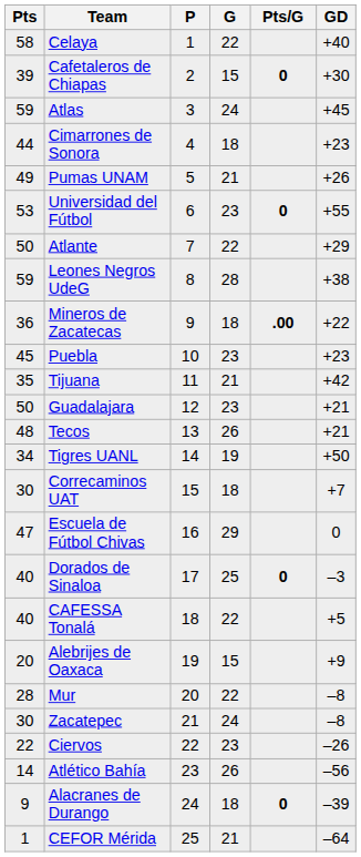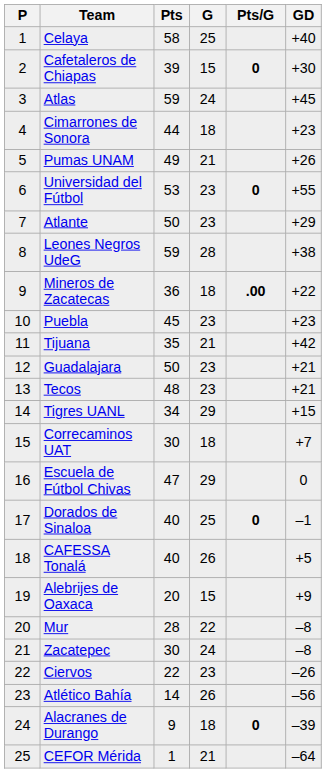columns swapped: P <-> Pts
Celaya | G: 22 -> 25
Atlante | G: 22 -> 23
Tecos | G: 26 -> 23
Tigres UANL | G: 19 -> 29
Tigres UANL | GD: +50 -> +15
Dorados de Sinaloa | GD: –3 -> –1
CAFESSA Tonalá | G: 22 -> 26
